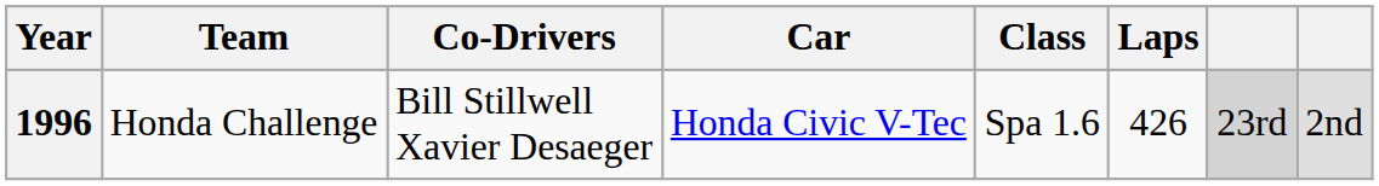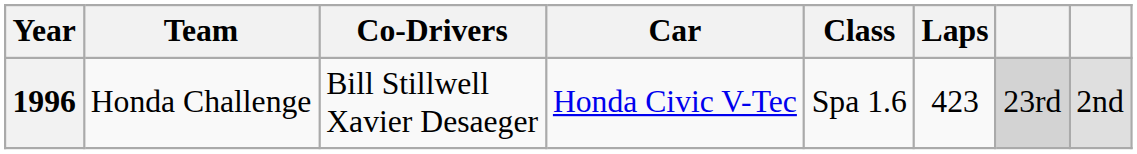1996 | Laps: 426 -> 423
